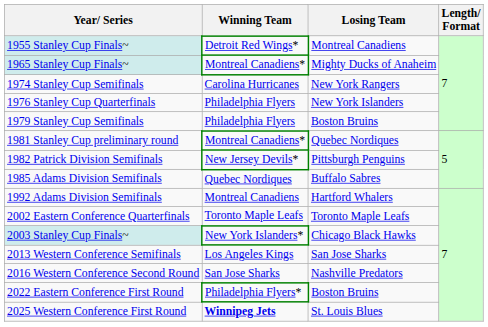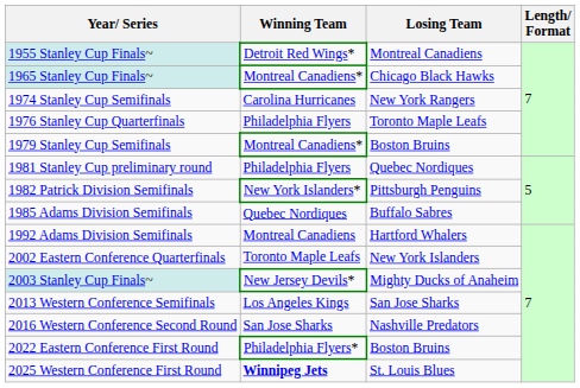1965 Stanley Cup Finals~ | Losing Team: Mighty Ducks of Anaheim -> Chicago Black Hawks
1976 Stanley Cup Quarterfinals | Losing Team: New York Islanders -> Toronto Maple Leafs
1979 Stanley Cup Semifinals | Winning Team: Philadelphia Flyers -> Montreal Canadiens*
1981 Stanley Cup preliminary round | Winning Team: Montreal Canadiens* -> Philadelphia Flyers
1982 Patrick Division Semifinals | Winning Team: New Jersey Devils* -> New York Islanders*
2002 Eastern Conference Quarterfinals | Losing Team: Toronto Maple Leafs -> New York Islanders
2003 Stanley Cup Finals~ | Winning Team: New York Islanders* -> New Jersey Devils*
2003 Stanley Cup Finals~ | Losing Team: Chicago Black Hawks -> Mighty Ducks of Anaheim
